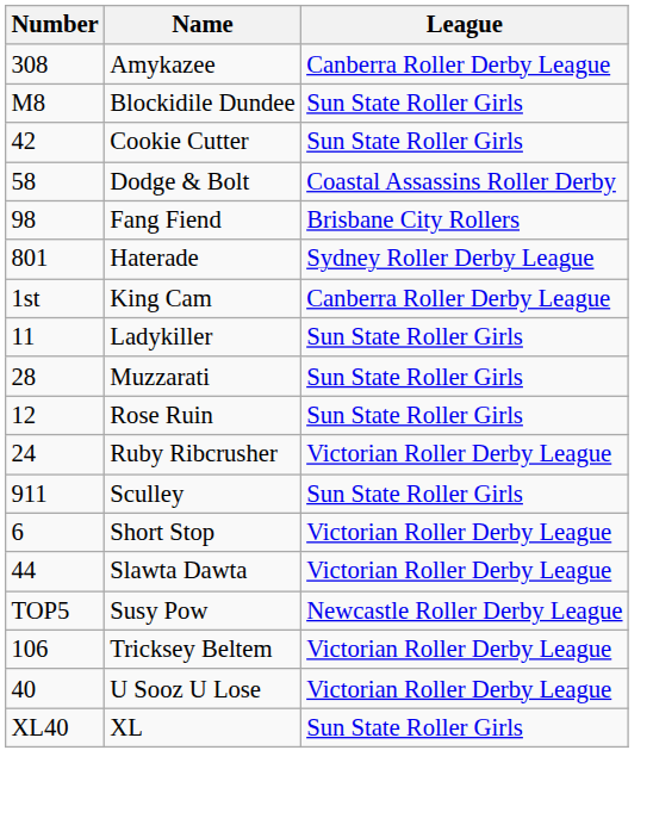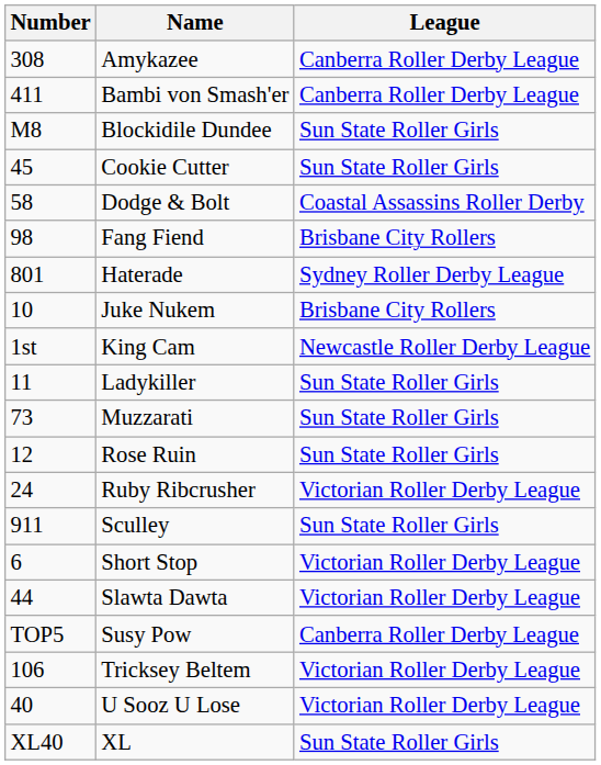+ row: 411 | Bambi von Smash'er | Canberra Roller Derby League
Cookie Cutter | Number: 42 -> 45
+ row: 10 | Juke Nukem | Brisbane City Rollers
King Cam | League: Canberra Roller Derby League -> Newcastle Roller Derby League
Muzzarati | Number: 28 -> 73
Susy Pow | League: Newcastle Roller Derby League -> Canberra Roller Derby League
